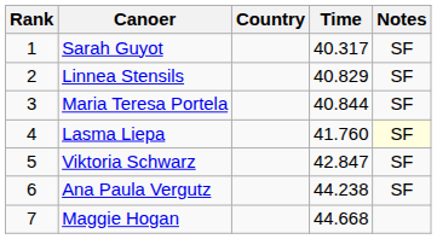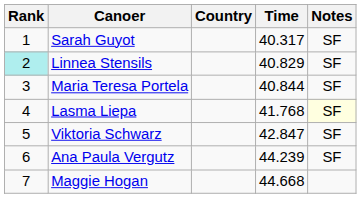Linnea Stensils | Rank: no background -> paleturquoise background
Lasma Liepa | Time: 41.760 -> 41.768
Ana Paula Vergutz | Time: 44.238 -> 44.239
